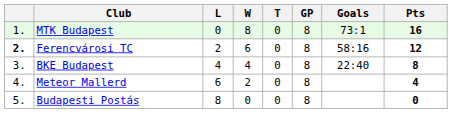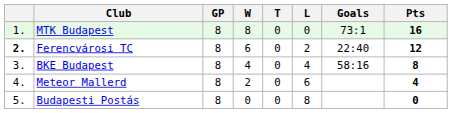columns swapped: GP <-> L
Ferencvárosi TC | Goals: 58:16 -> 22:40
BKE Budapest | Goals: 22:40 -> 58:16
